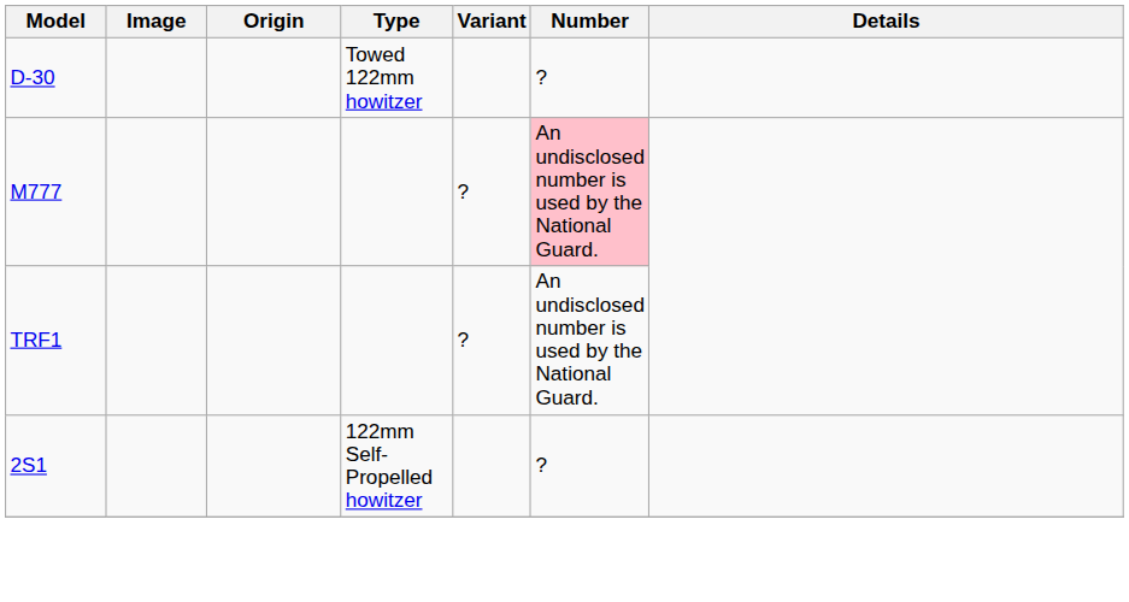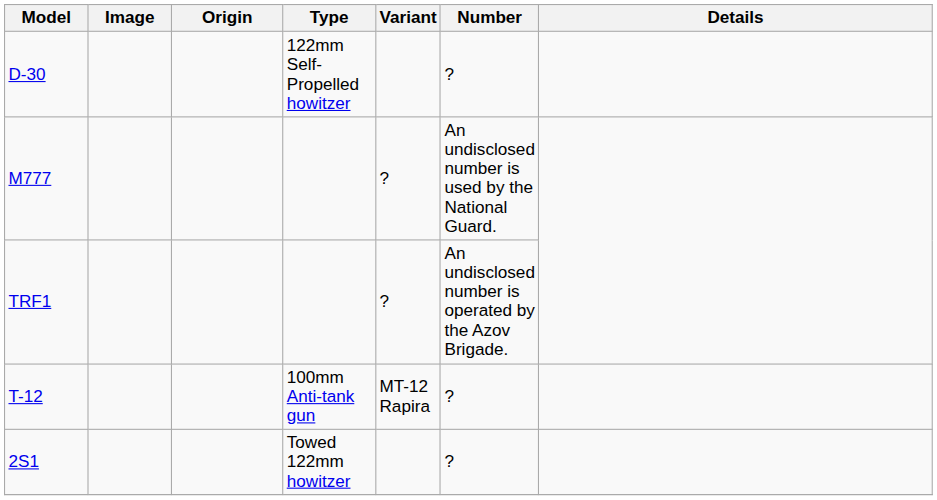D-30 | Type: Towed 122mm howitzer -> 122mm Self-Propelled howitzer
M777 | Number: pink background -> no background
TRF1 | Number: An undisclosed number is used by the National Guard. -> An undisclosed number is operated by the Azov Brigade.
+ row: T-12 | 100mm Anti-tank gun | MT-12 Rapira | ?
2S1 | Type: 122mm Self-Propelled howitzer -> Towed 122mm howitzer
